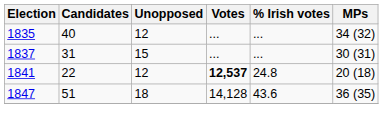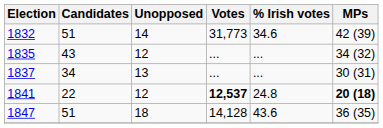+ row: 1832 | 51 | 14 | 31,773 | 34.6 | 42 (39)
1835 | Candidates: 40 -> 43
1837 | Candidates: 31 -> 34
1837 | Unopposed: 15 -> 13
1841 | MPs: normal -> bold
